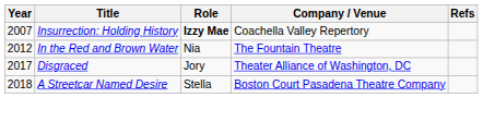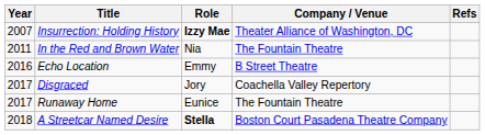Insurrection: Holding History | Company / Venue: Coachella Valley Repertory -> Theater Alliance of Washington, DC
In the Red and Brown Water | Year: 2012 -> 2011
+ row: 2016 | Echo Location | Emmy | B Street Theatre
Disgraced | Company / Venue: Theater Alliance of Washington, DC -> Coachella Valley Repertory
+ row: 2017 | Runaway Home | Eunice | The Fountain Theatre
A Streetcar Named Desire | Role: normal -> bold
